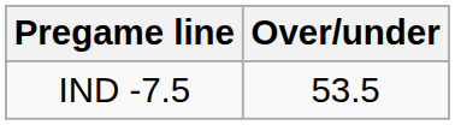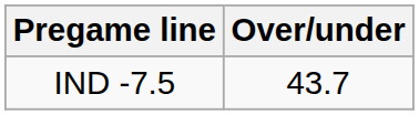IND -7.5 | Over/under: 53.5 -> 43.7
